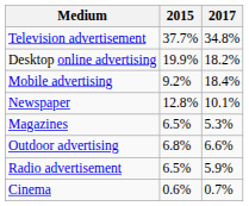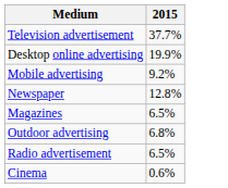- column: 2017 | 34.8% | 18.2% | 18.4% | 10.1% | 5.3% | 6.6% | 5.9% | 0.7%
